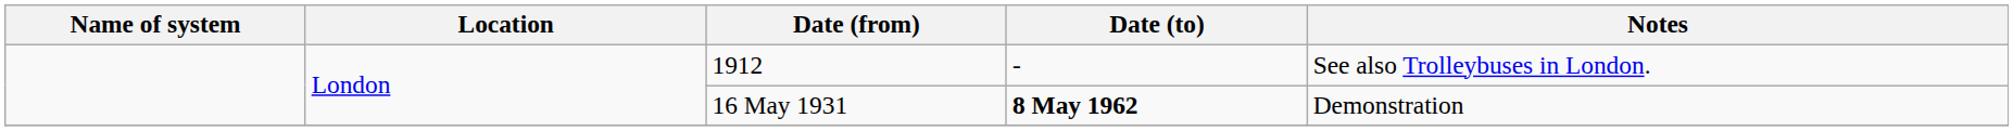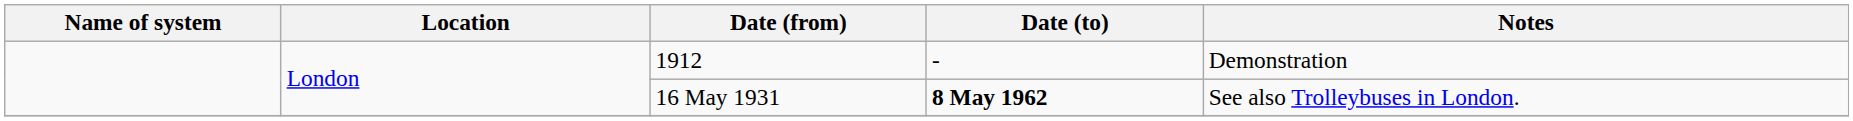1912 | Notes: See also Trolleybuses in London. -> Demonstration
16 May 1931 | Notes: Demonstration -> See also Trolleybuses in London.
